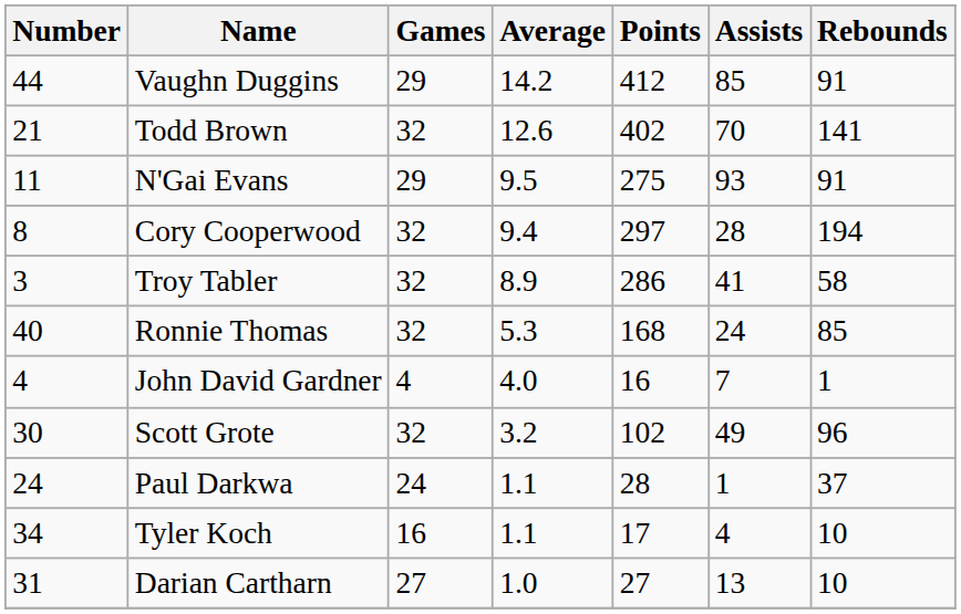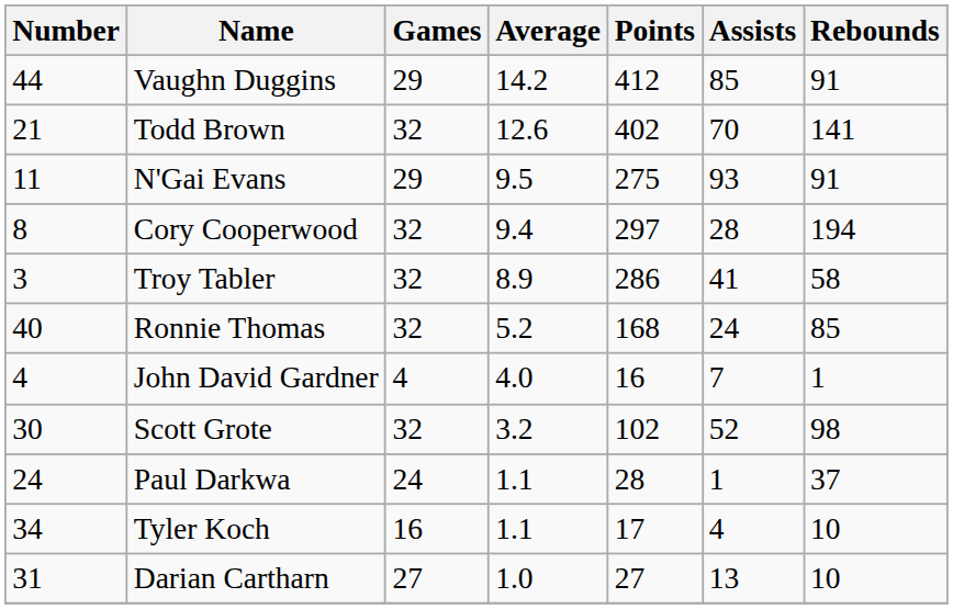Ronnie Thomas | Average: 5.3 -> 5.2
Scott Grote | Assists: 49 -> 52
Scott Grote | Rebounds: 96 -> 98
